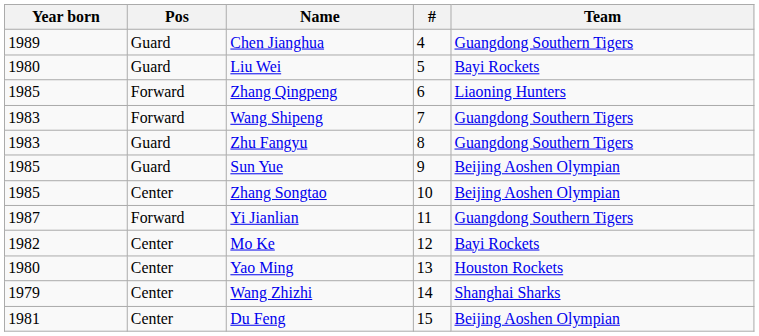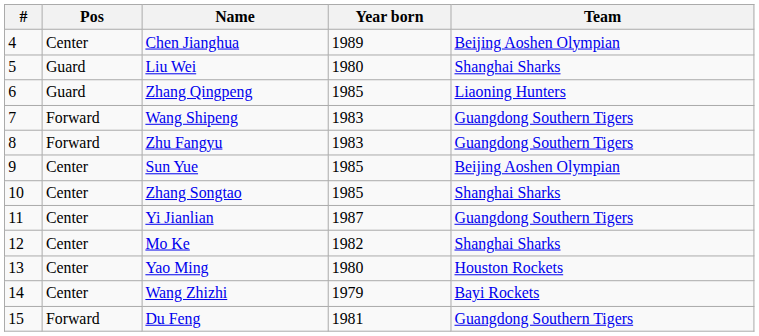columns swapped: # <-> Year born
Chen Jianghua | Pos: Guard -> Center
Chen Jianghua | Team: Guangdong Southern Tigers -> Beijing Aoshen Olympian
Liu Wei | Team: Bayi Rockets -> Shanghai Sharks
Zhang Qingpeng | Pos: Forward -> Guard
Zhu Fangyu | Pos: Guard -> Forward
Sun Yue | Pos: Guard -> Center
Zhang Songtao | Team: Beijing Aoshen Olympian -> Shanghai Sharks
Yi Jianlian | Pos: Forward -> Center
Mo Ke | Team: Bayi Rockets -> Shanghai Sharks
Wang Zhizhi | Team: Shanghai Sharks -> Bayi Rockets
Du Feng | Pos: Center -> Forward
Du Feng | Team: Beijing Aoshen Olympian -> Guangdong Southern Tigers
